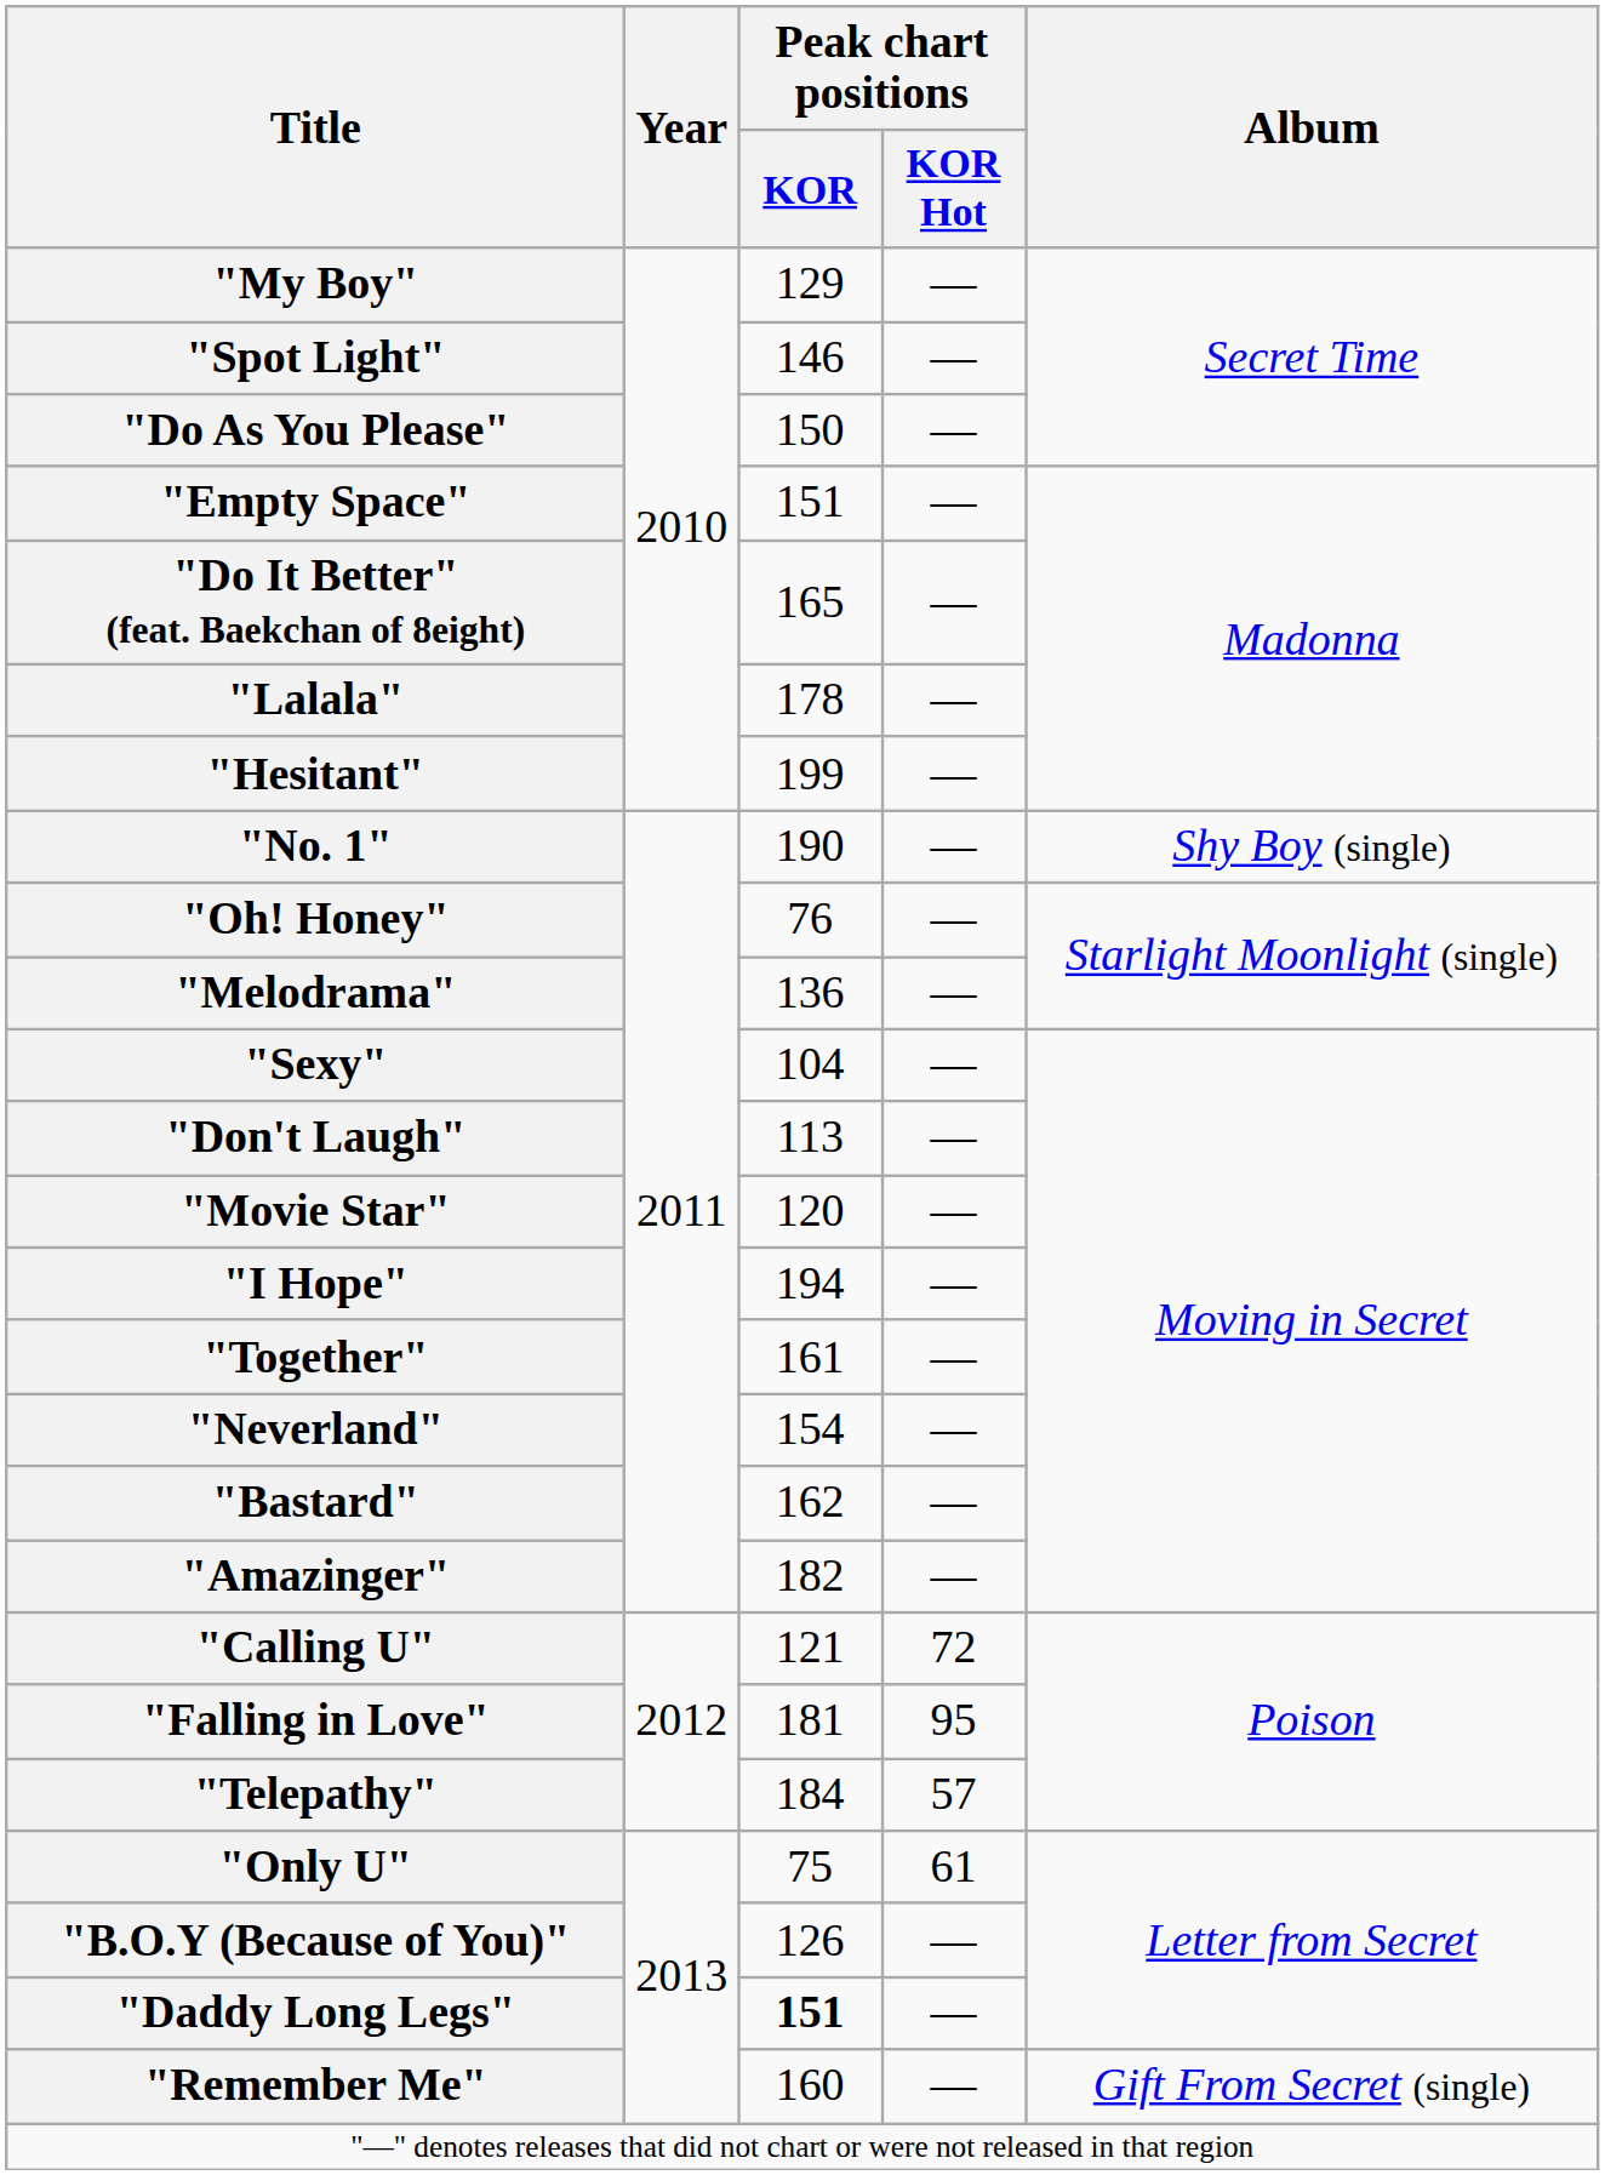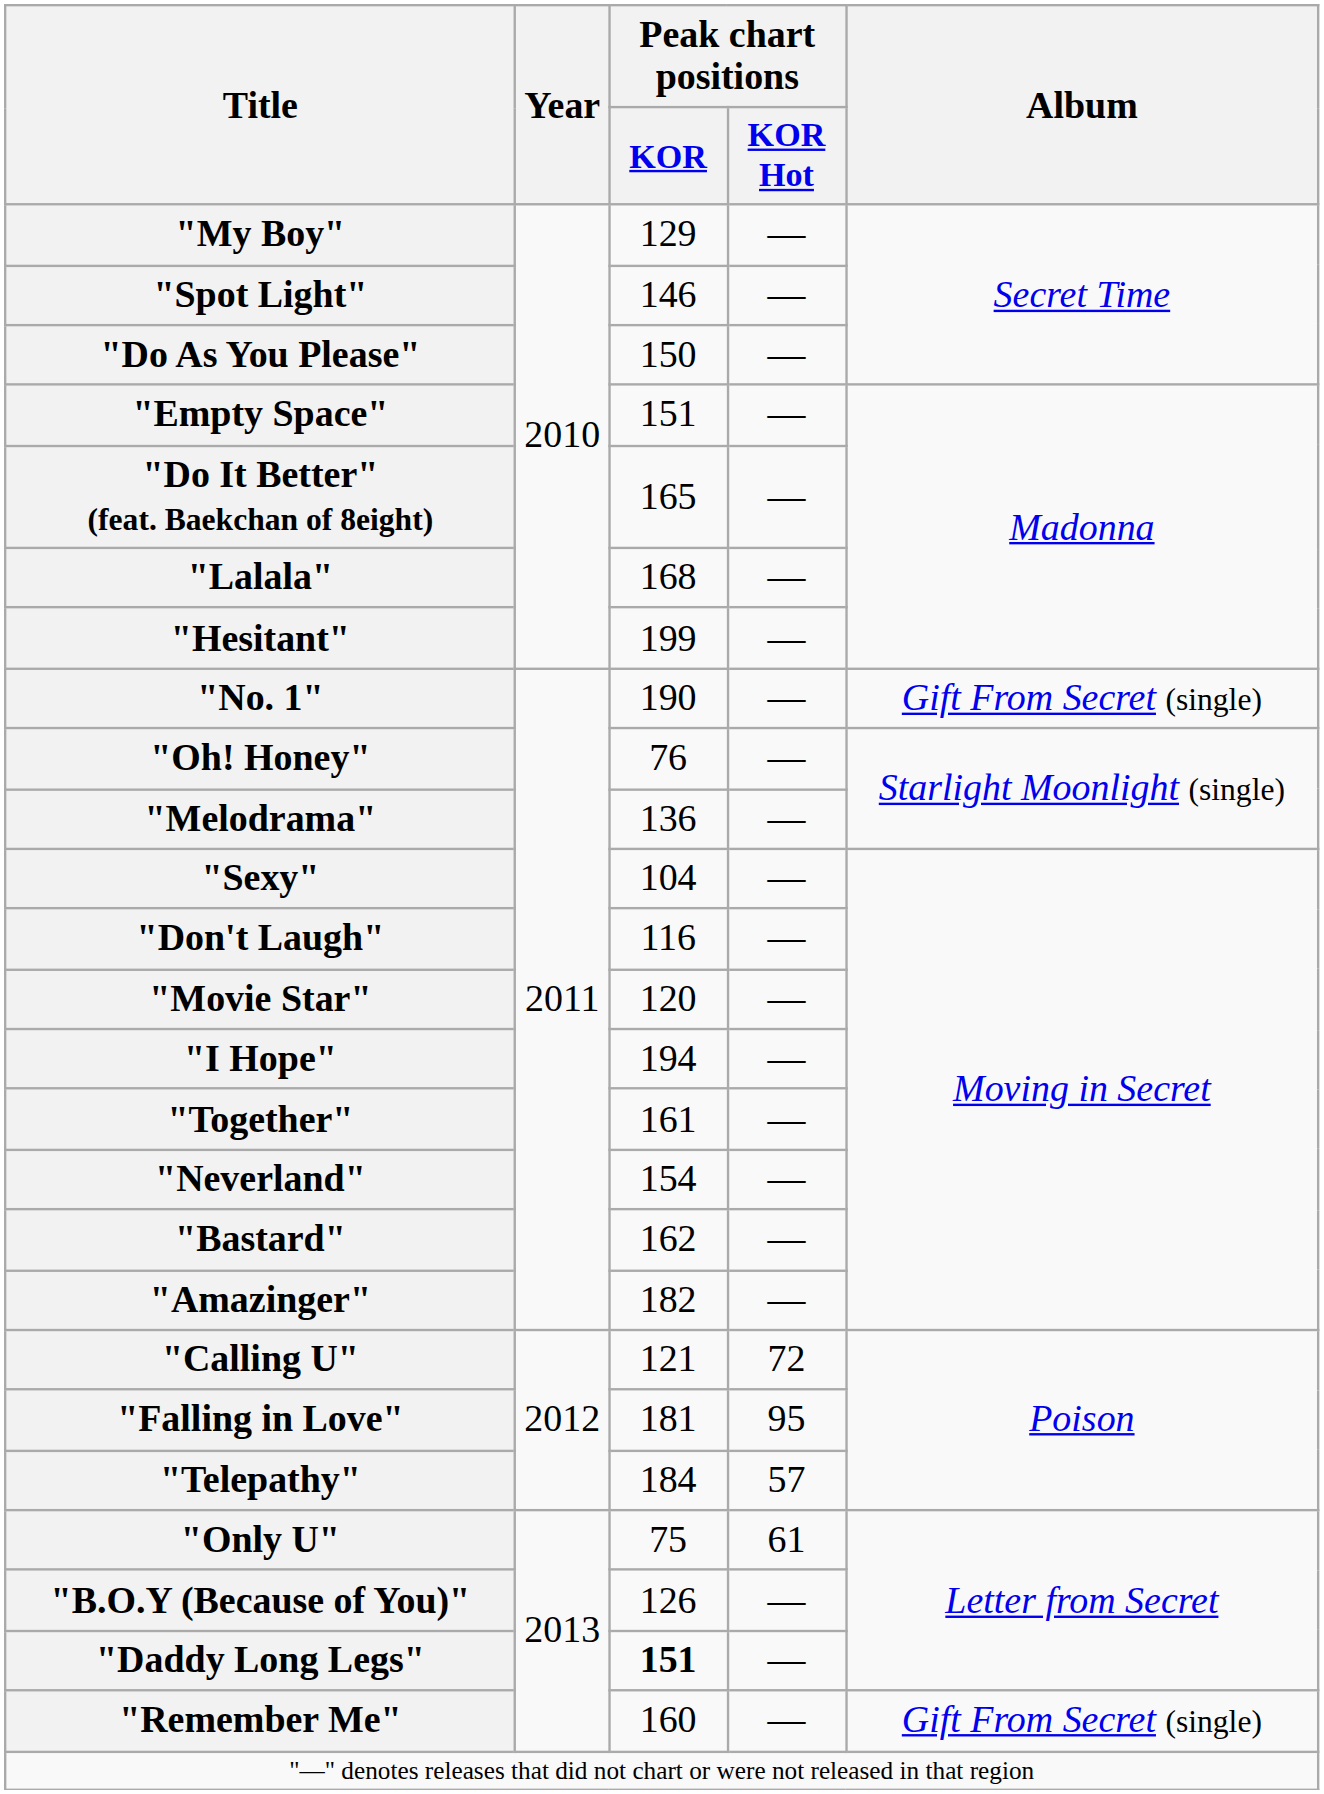"Lalala" | Peak chart positions / KOR: 178 -> 168
"No. 1" | Album: Shy Boy (single) -> Gift From Secret (single)
"Don't Laugh" | Peak chart positions / KOR: 113 -> 116
